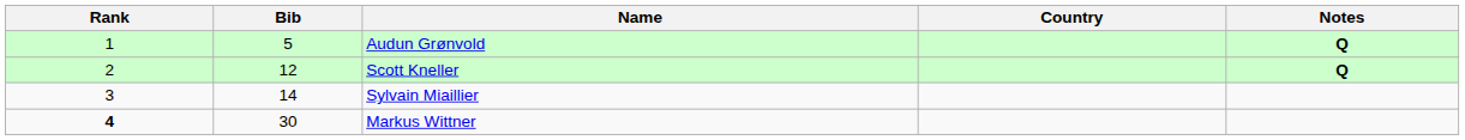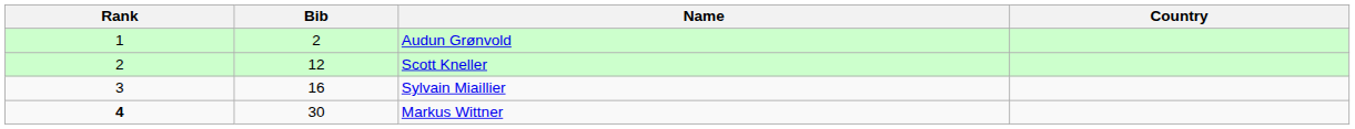- column: Notes | Q | Q
Audun Grønvold | Bib: 5 -> 2
Sylvain Miaillier | Bib: 14 -> 16
